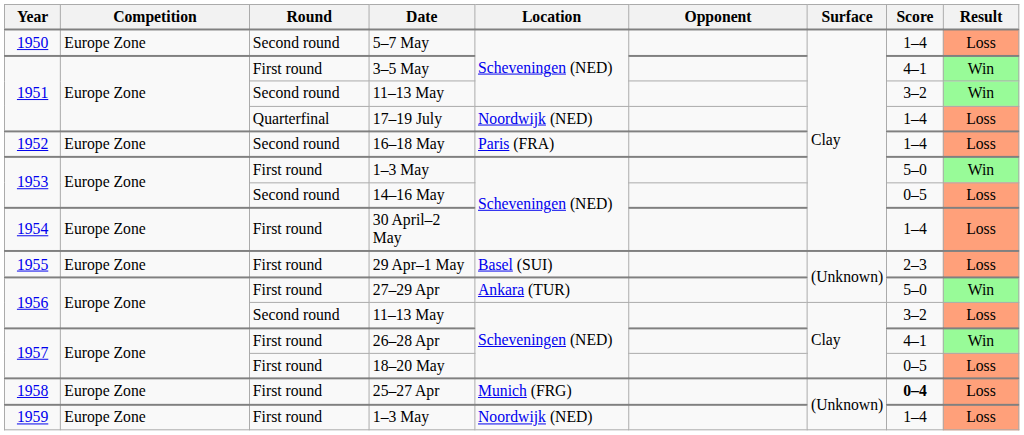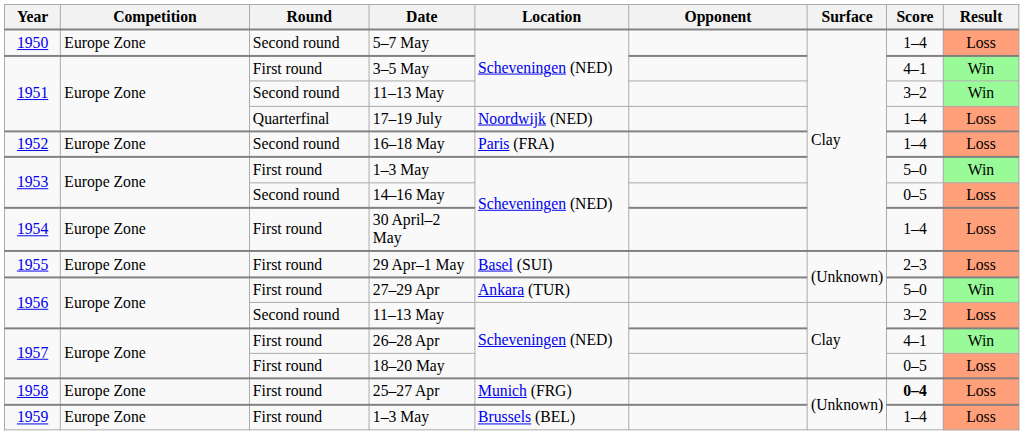1959 / 1–3 May | Location: Noordwijk (NED) -> Brussels (BEL)
